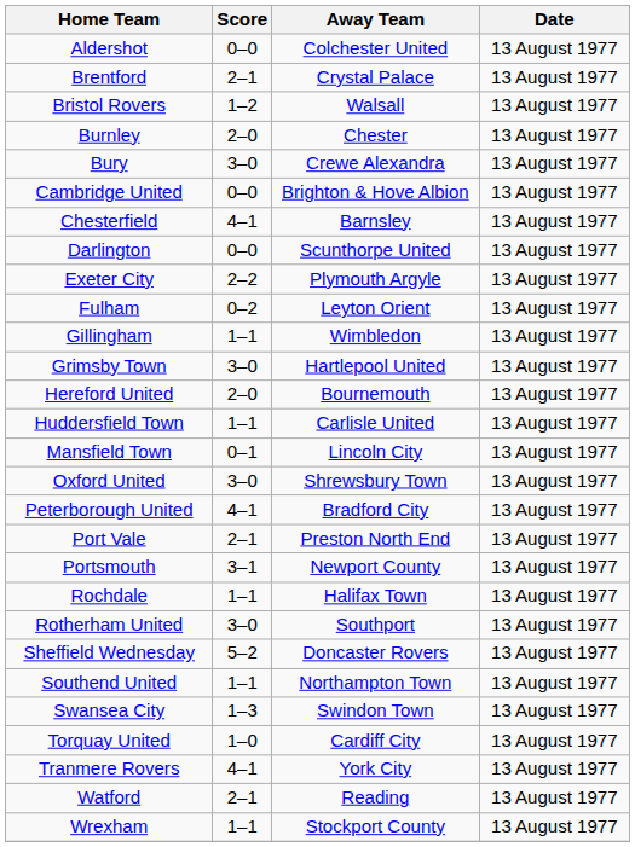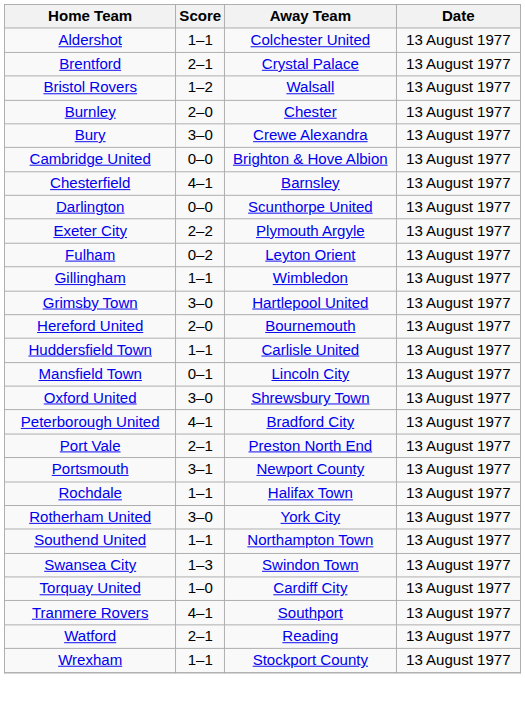Aldershot | Score: 0–0 -> 1–1
Rotherham United | Away Team: Southport -> York City
- row: Sheffield Wednesday | 5–2 | Doncaster Rovers | 13 August 1977
Tranmere Rovers | Away Team: York City -> Southport
